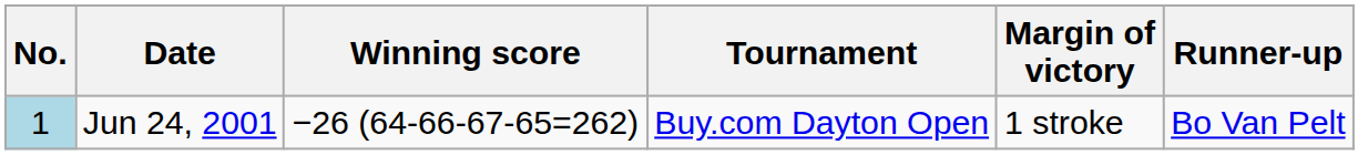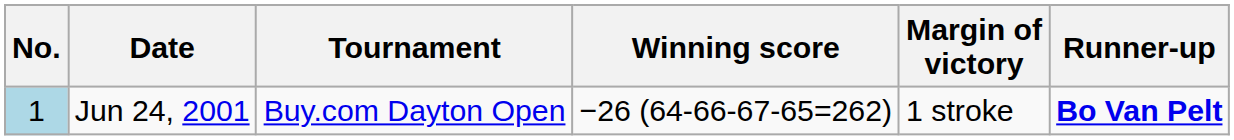columns swapped: Tournament <-> Winning score
Jun 24, 2001 | Runner-up: normal -> bold
